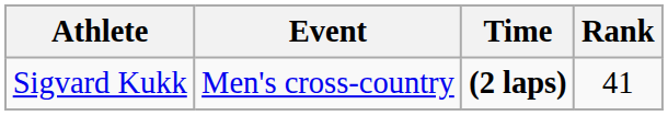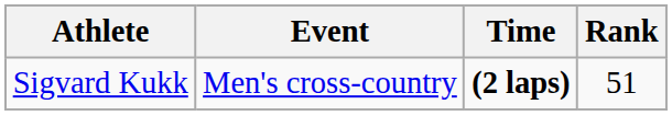Sigvard Kukk | Rank: 41 -> 51
